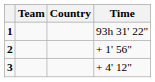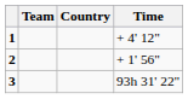1 | Time: 93h 31' 22" -> + 4' 12"
3 | Time: + 4' 12" -> 93h 31' 22"
